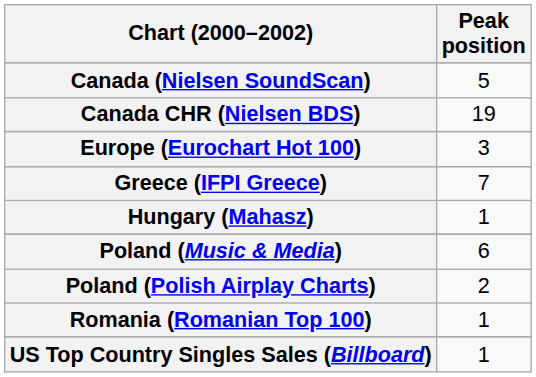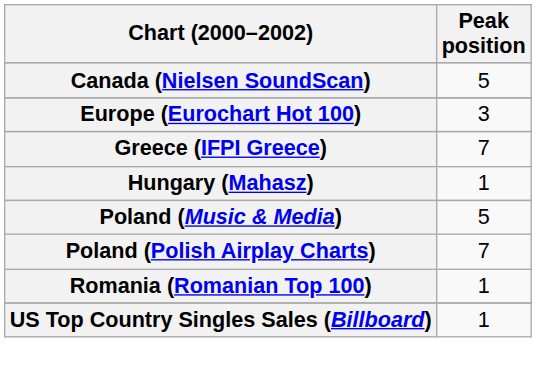- row: Canada CHR (Nielsen BDS) | 19
Poland (Music & Media) | Peak position: 6 -> 5
Poland (Polish Airplay Charts) | Peak position: 2 -> 7
